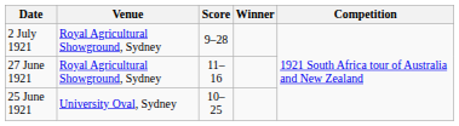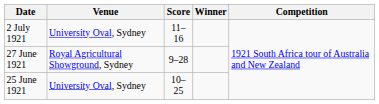2 July 1921 | Venue: Royal Agricultural Showground, Sydney -> University Oval, Sydney
2 July 1921 | Score: 9–28 -> 11–16
27 June 1921 | Score: 11–16 -> 9–28
